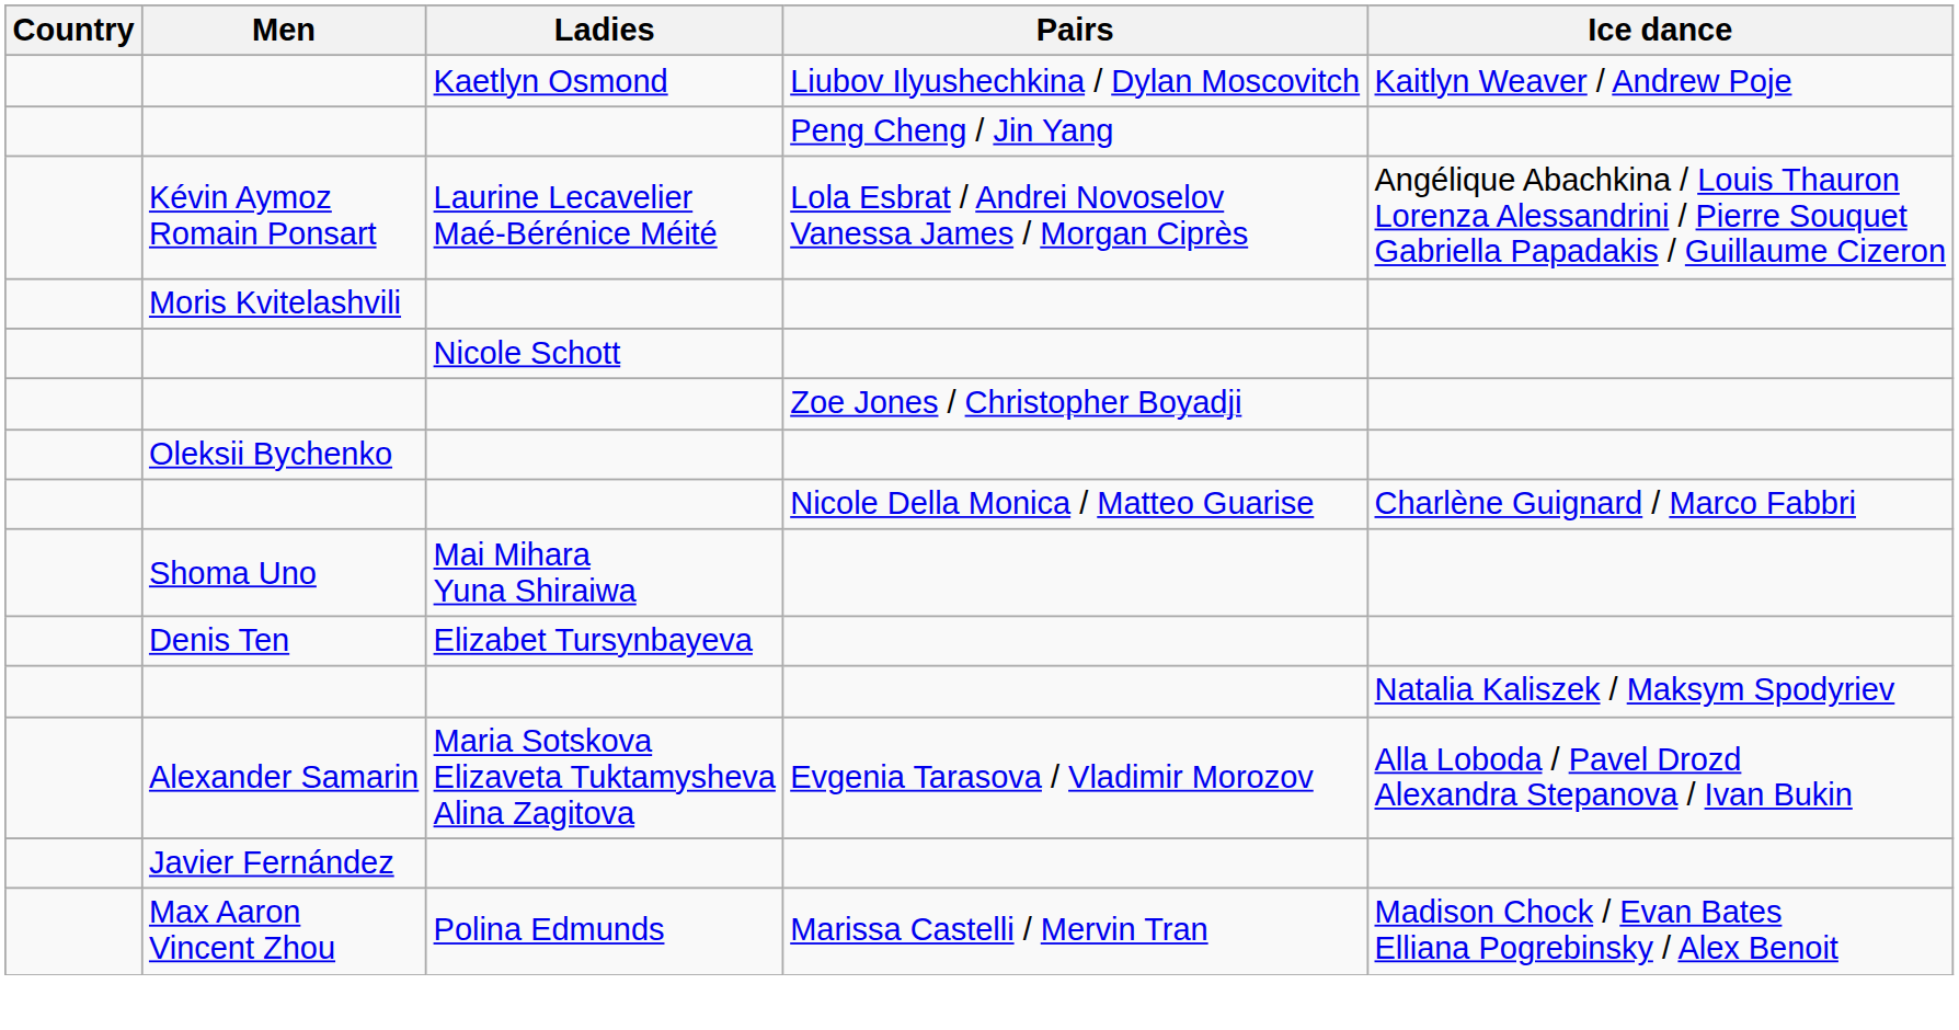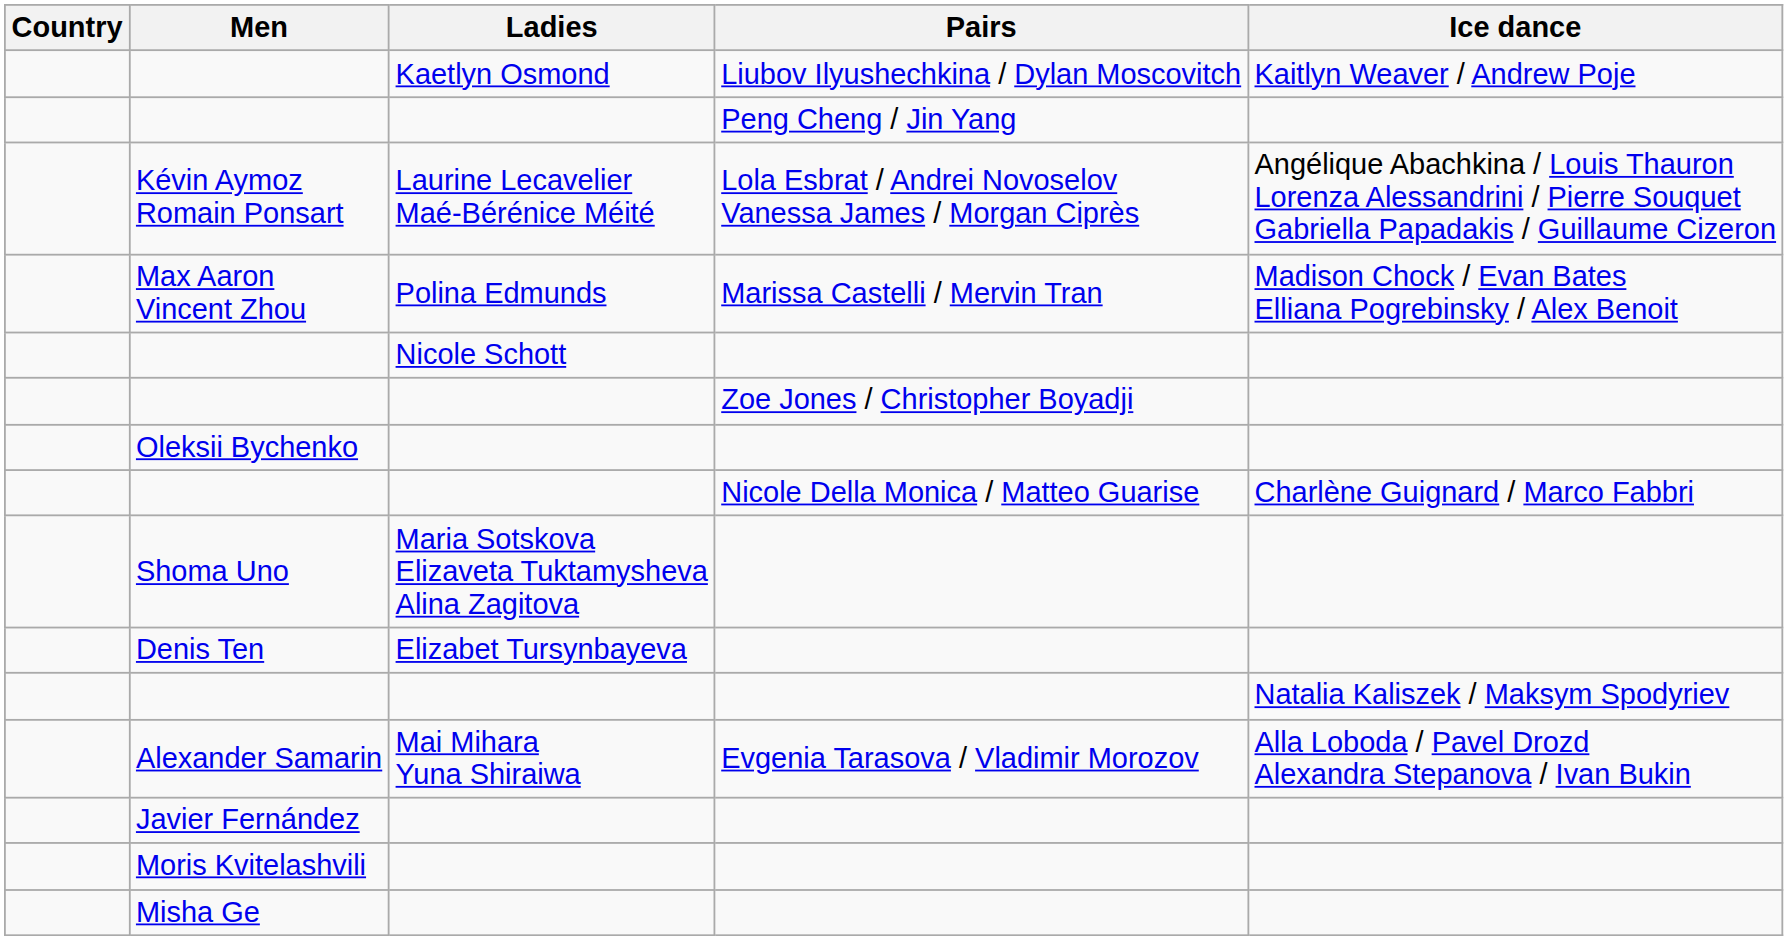rows swapped: Moris Kvitelashvili <-> Max Aaron Vincent Zhou
Shoma Uno | Ladies: Mai Mihara Yuna Shiraiwa -> Maria Sotskova Elizaveta Tuktamysheva Alina Zagitova
Alexander Samarin | Ladies: Maria Sotskova Elizaveta Tuktamysheva Alina Zagitova -> Mai Mihara Yuna Shiraiwa
+ row: Misha Ge
